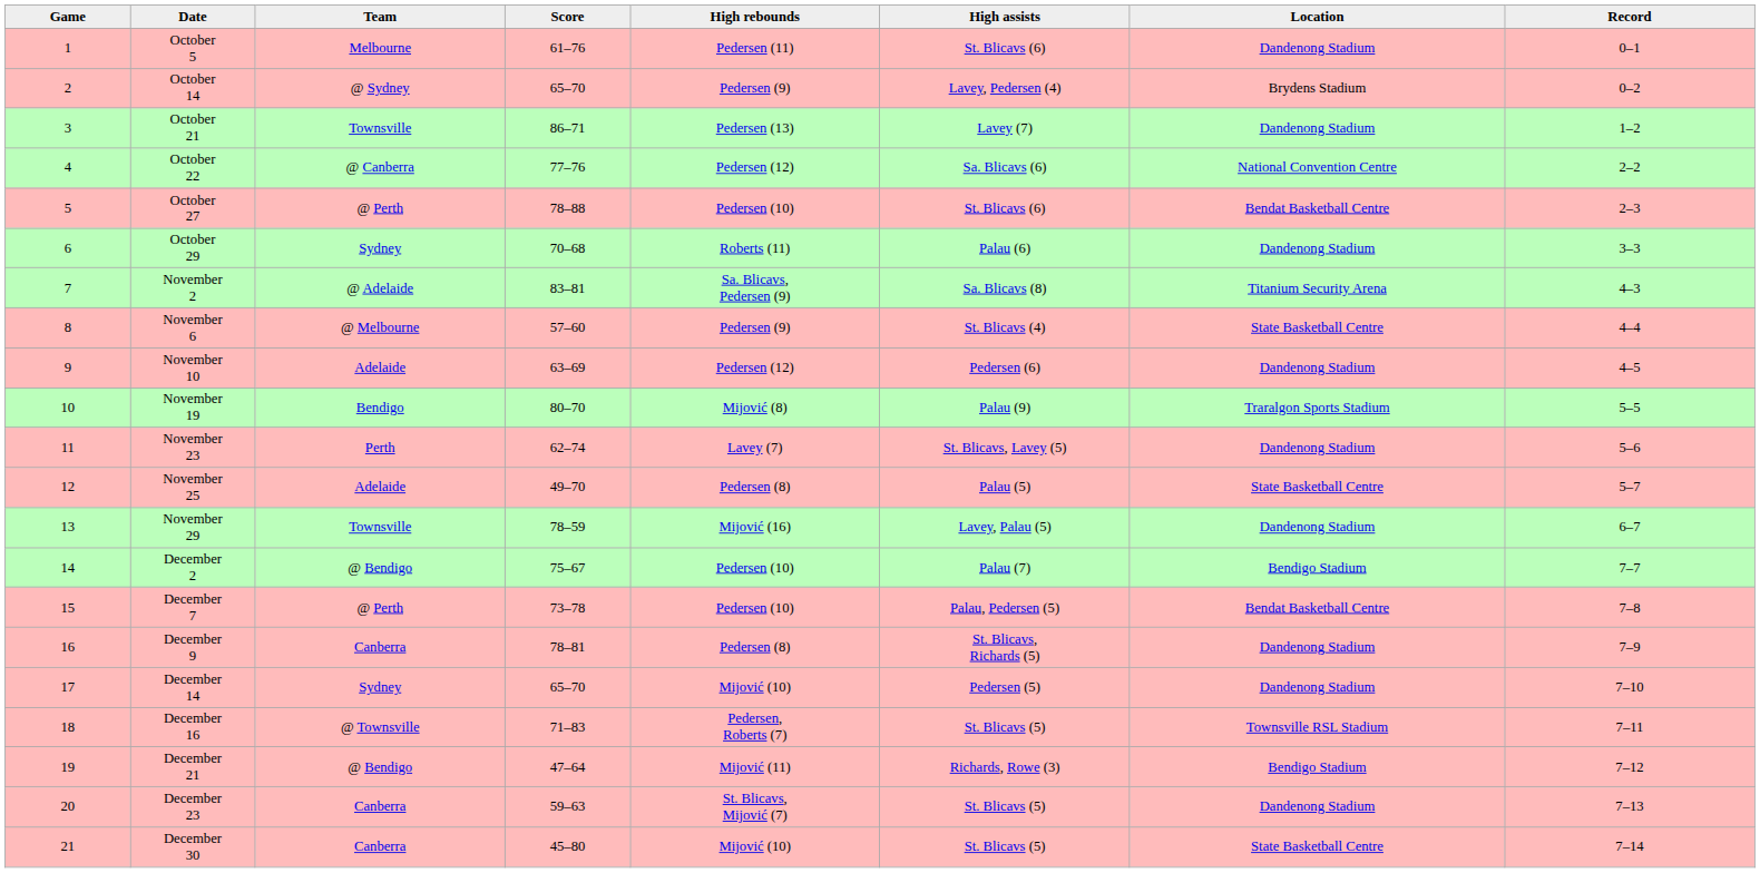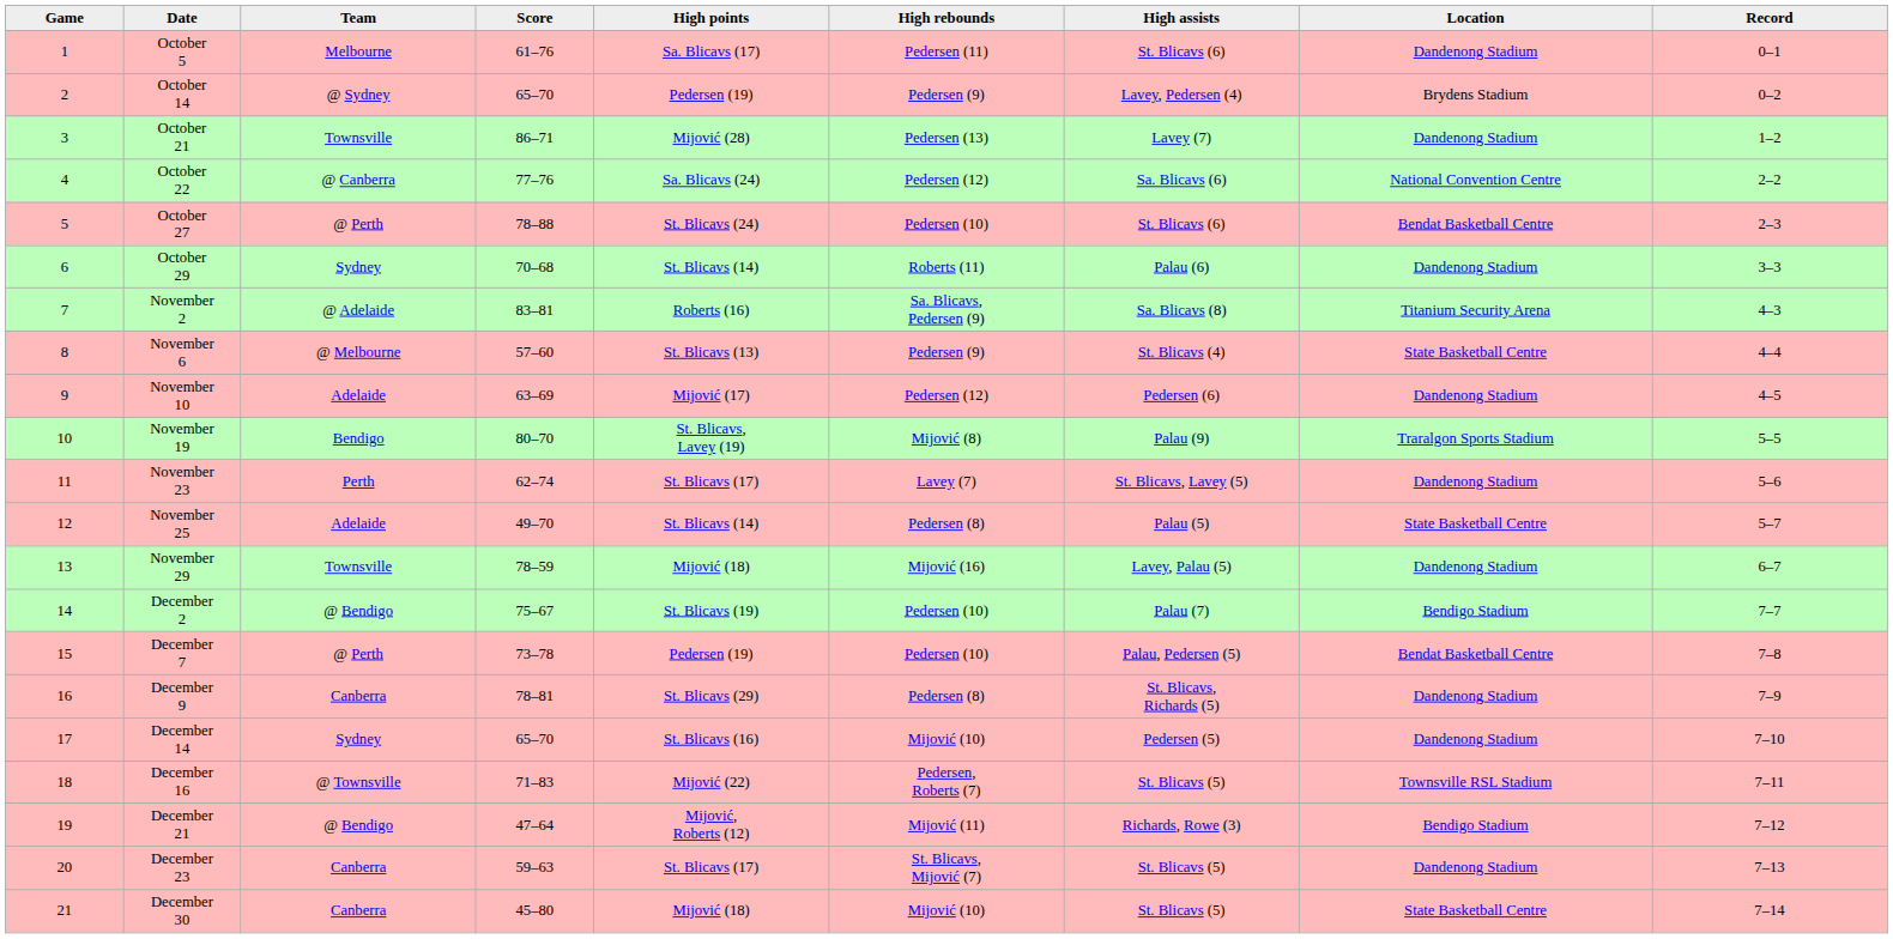+ column: High points | Sa. Blicavs (17) | Pedersen (19) | Mijović (28) | Sa. Blicavs (24) | St. Blicavs (24) | St. Blicavs (14) | Roberts (16) | St. Blicavs (13) | Mijović (17) | St. Blicavs, Lavey (19) | St. Blicavs (17) | St. Blicavs (14) | Mijović (18) | St. Blicavs (19) | Pedersen (19) | St. Blicavs (29) | St. Blicavs (16) | Mijović (22) | Mijović, Roberts (12) | St. Blicavs (17) | Mijović (18)
